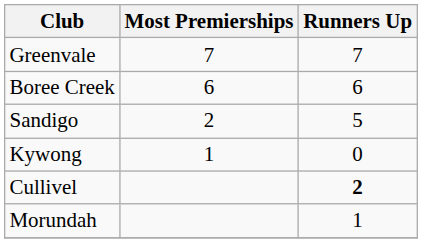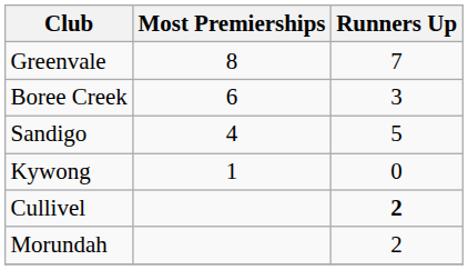Greenvale | Most Premierships: 7 -> 8
Boree Creek | Runners Up: 6 -> 3
Sandigo | Most Premierships: 2 -> 4
Morundah | Runners Up: 1 -> 2
